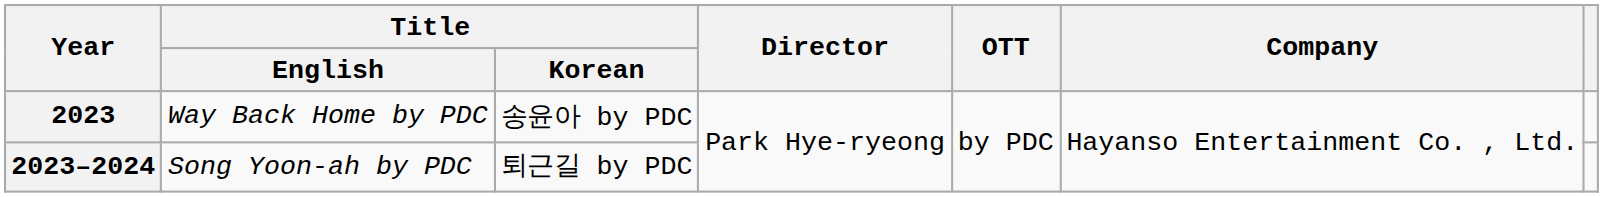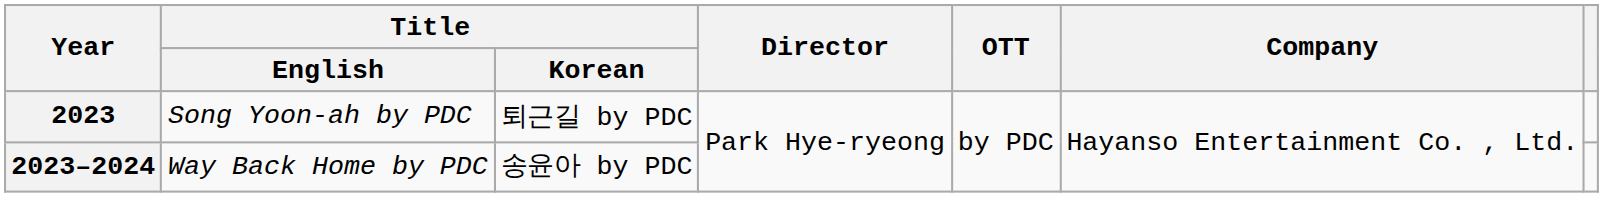2023 | Title / English: Way Back Home by PDC -> Song Yoon-ah by PDC
2023 | Title / Korean: 송윤아 by PDC -> 퇴근길 by PDC
2023–2024 | Title / English: Song Yoon-ah by PDC -> Way Back Home by PDC
2023–2024 | Title / Korean: 퇴근길 by PDC -> 송윤아 by PDC
